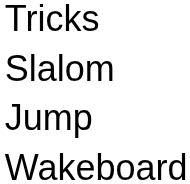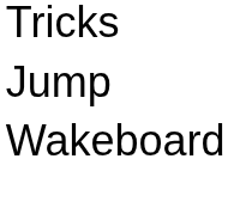- row: Slalom
